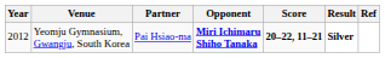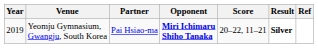Yeomju Gymnasium, Gwangju, South Korea | Year: 2012 -> 2019
Yeomju Gymnasium, Gwangju, South Korea | Score: bold -> normal
